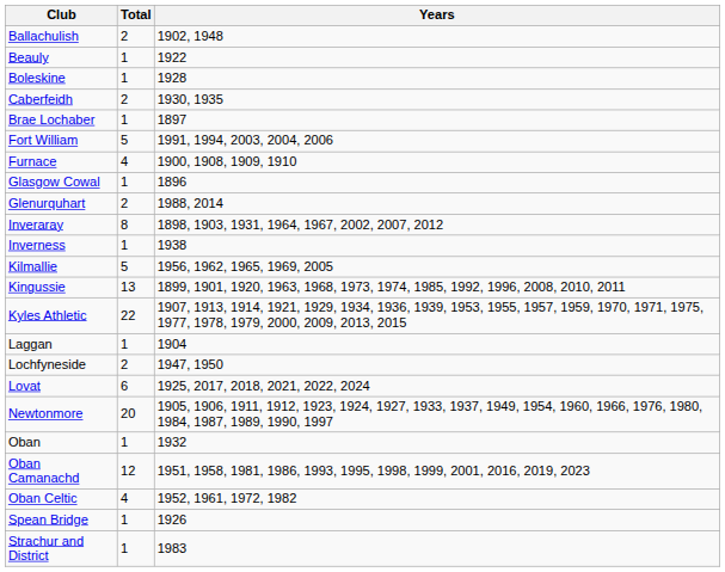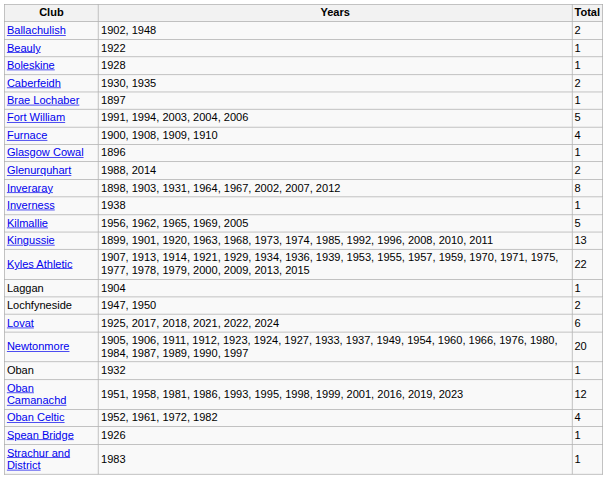columns swapped: Total <-> Years
